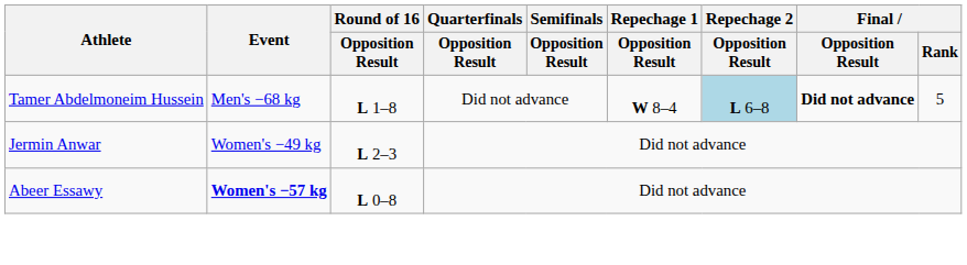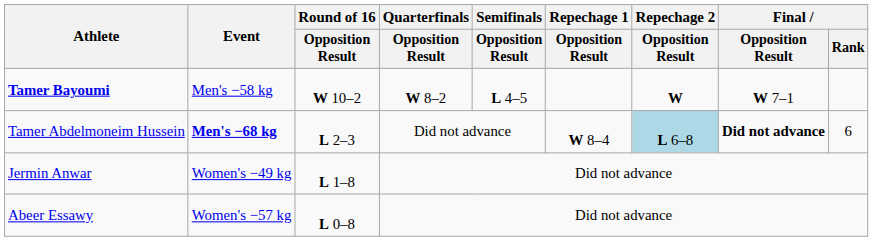+ row: Tamer Bayoumi | Men's −58 kg | W 10–2 | W 8–2 | L 4–5 | W | W 7–1
Tamer Abdelmoneim Hussein | Event: normal -> bold
Tamer Abdelmoneim Hussein | Round of 16 / Opposition Result: L 1–8 -> L 2–3
Tamer Abdelmoneim Hussein | Final / Rank: 5 -> 6
Jermin Anwar | Round of 16 / Opposition Result: L 2–3 -> L 1–8
Abeer Essawy | Event: bold -> normal
